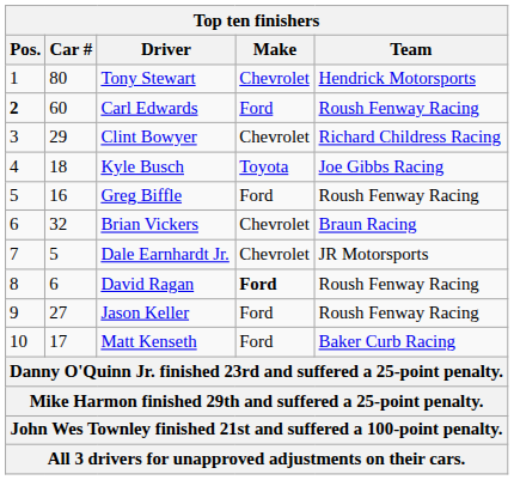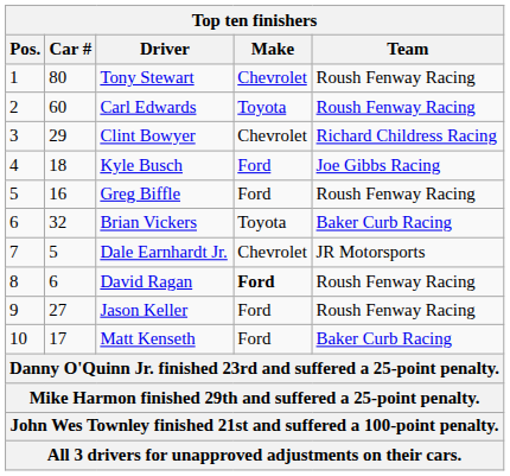Tony Stewart | Team: Hendrick Motorsports -> Roush Fenway Racing
Carl Edwards | Pos.: bold -> normal
Carl Edwards | Make: Ford -> Toyota
Kyle Busch | Make: Toyota -> Ford
Brian Vickers | Make: Chevrolet -> Toyota
Brian Vickers | Team: Braun Racing -> Baker Curb Racing
